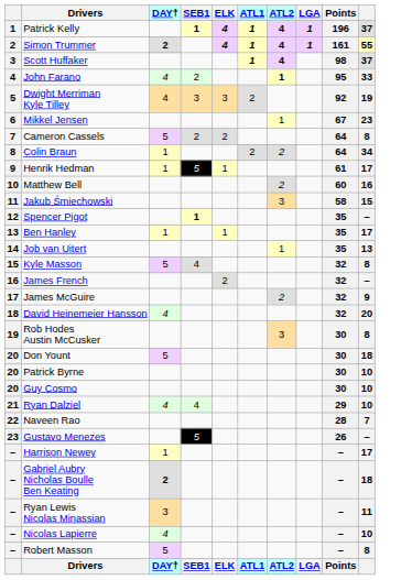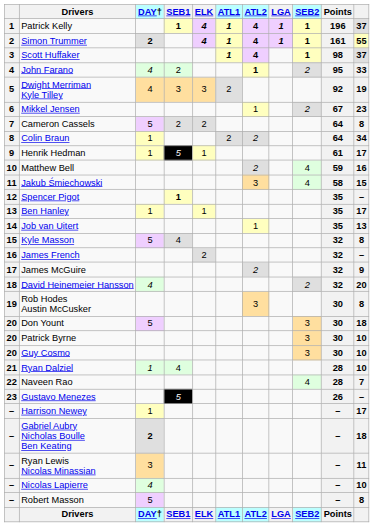+ column: SEB2 | 1 | 1 | 1 | 2 | 2 | 4 | 4 | 2 | 3 | 3 | 3 | 4 | SEB2
Matthew Bell | Points: 60 -> 59
Ryan Dalziel | DAY†: 4 -> 1
Ryan Dalziel | Points: 29 -> 28
